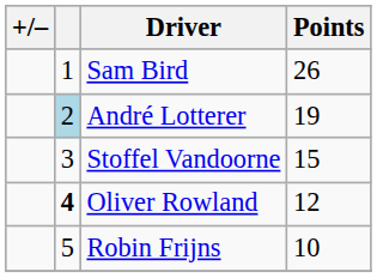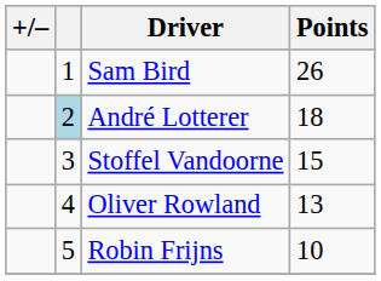André Lotterer | Points: 19 -> 18
Oliver Rowland | column 2: bold -> normal
Oliver Rowland | Points: 12 -> 13
